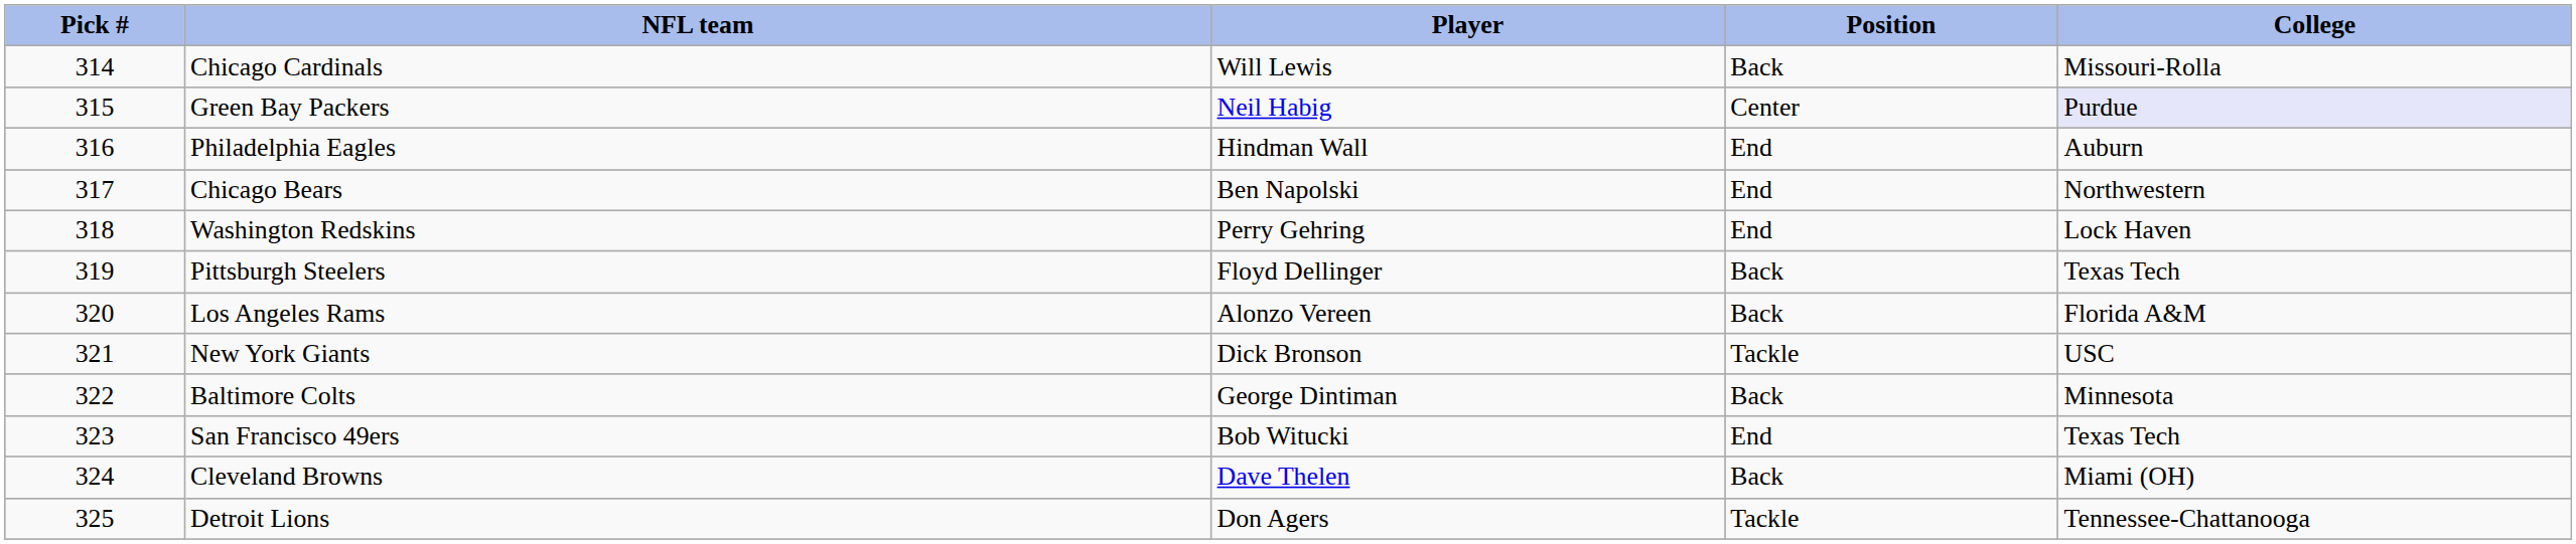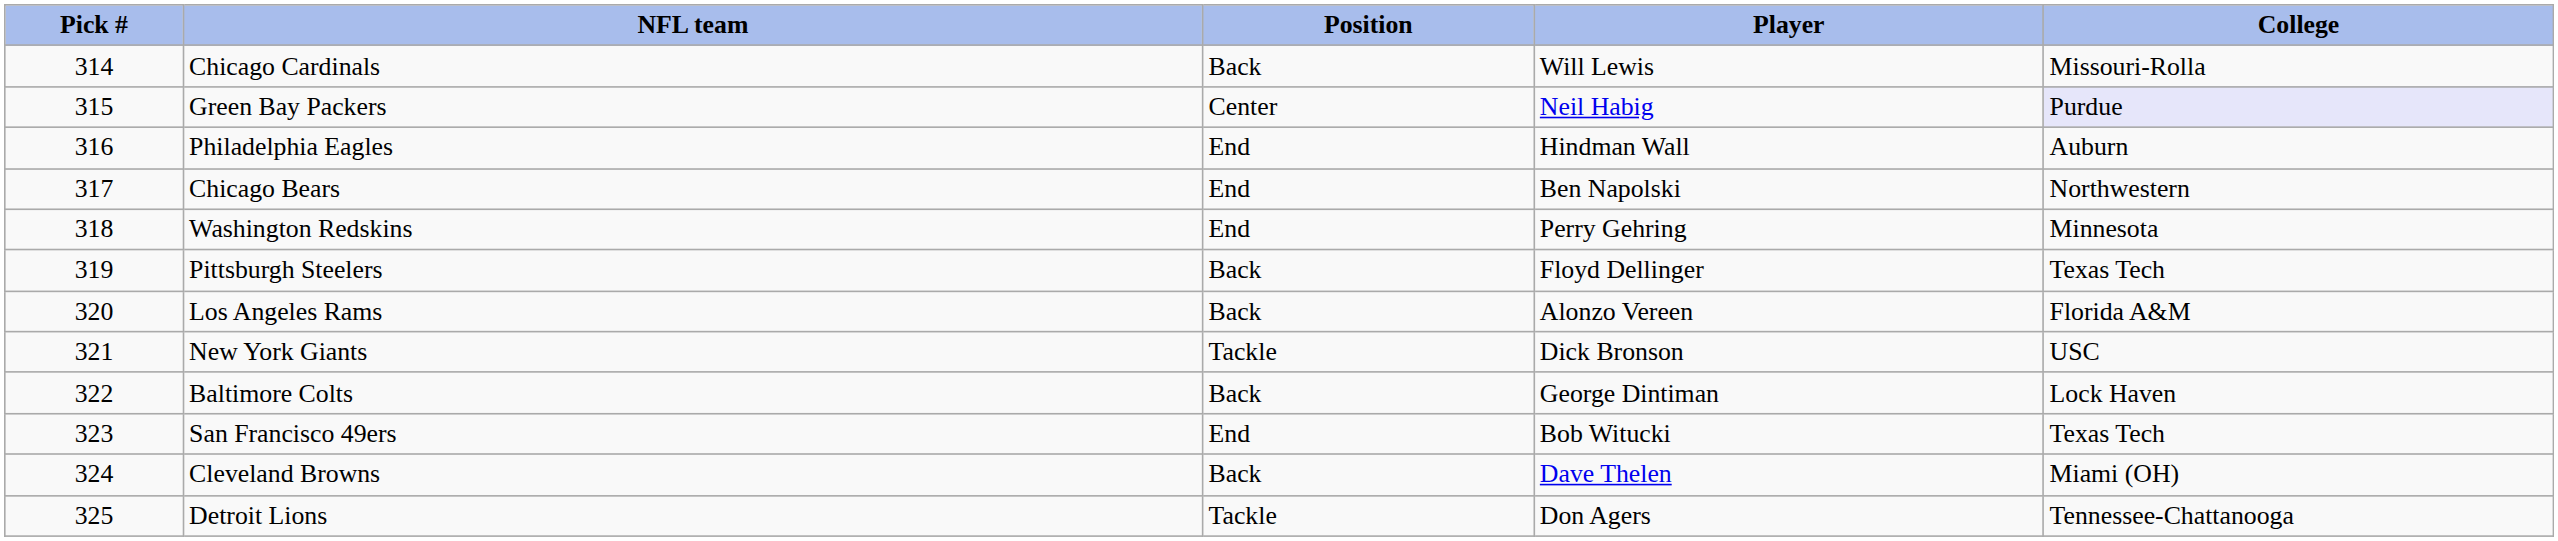columns swapped: Player <-> Position
Washington Redskins | College: Lock Haven -> Minnesota
Baltimore Colts | College: Minnesota -> Lock Haven
